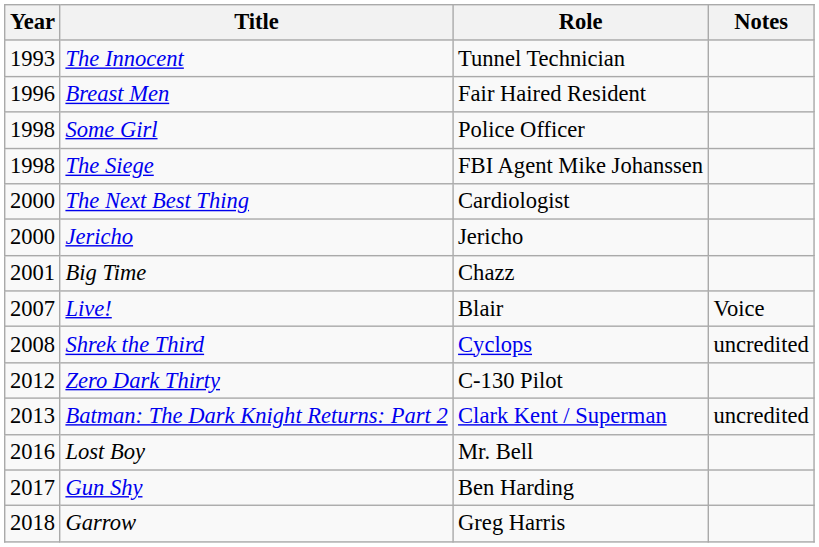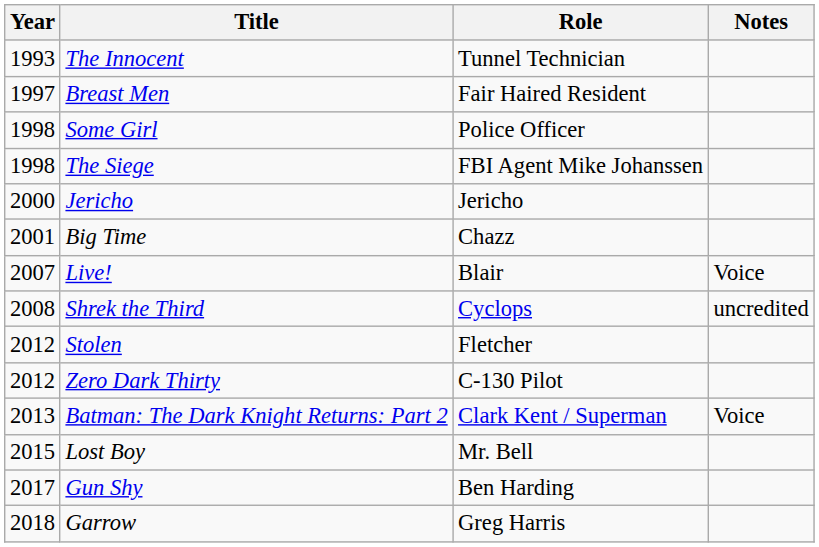Breast Men | Year: 1996 -> 1997
- row: 2000 | The Next Best Thing | Cardiologist
+ row: 2012 | Stolen | Fletcher
Batman: The Dark Knight Returns: Part 2 | Notes: uncredited -> Voice
Lost Boy | Year: 2016 -> 2015
